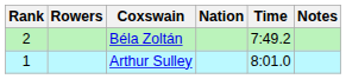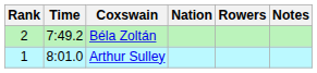columns swapped: Rowers <-> Time
